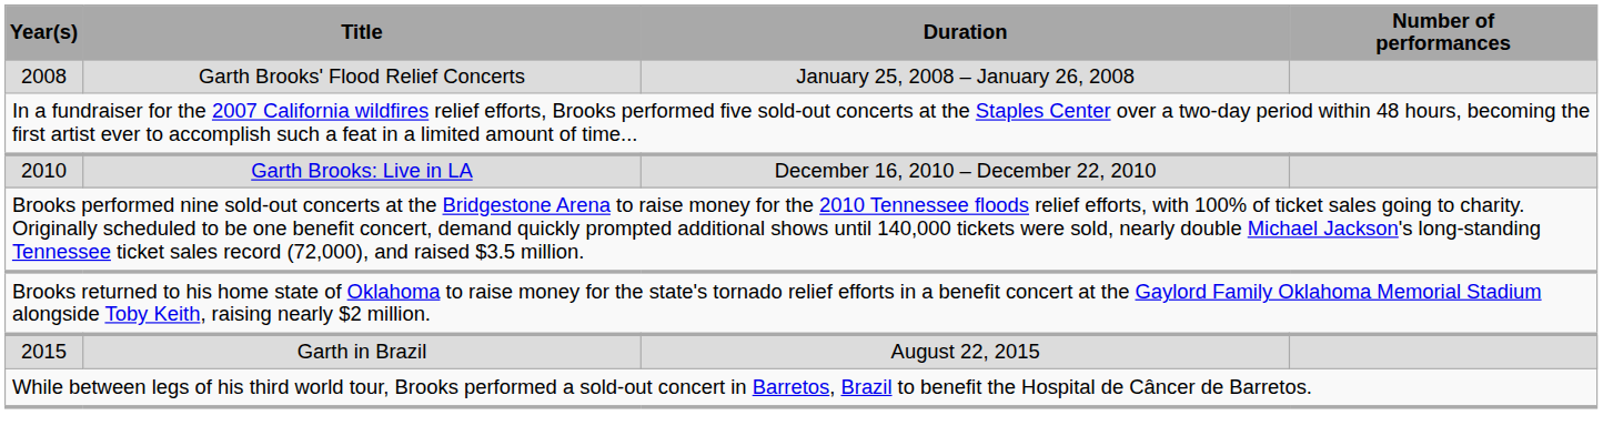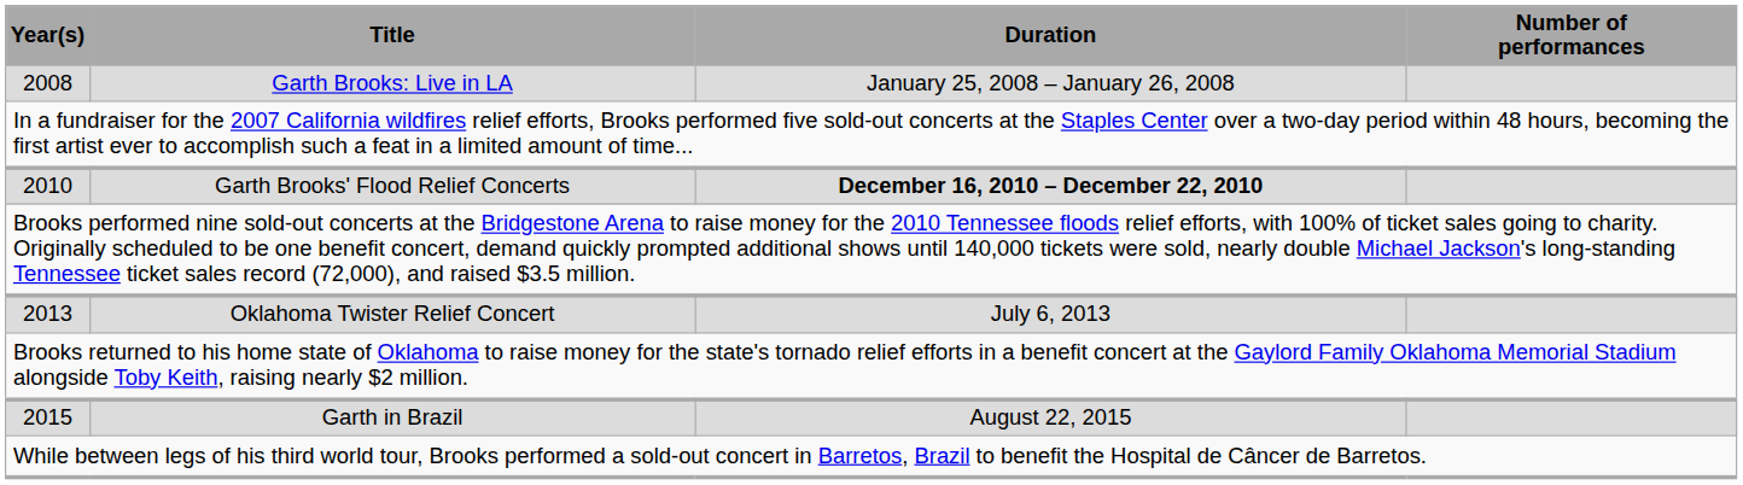2008 | Title: Garth Brooks' Flood Relief Concerts -> Garth Brooks: Live in LA
2010 | Title: Garth Brooks: Live in LA -> Garth Brooks' Flood Relief Concerts
2010 | Duration: normal -> bold
+ row: 2013 | Oklahoma Twister Relief Concert | July 6, 2013
